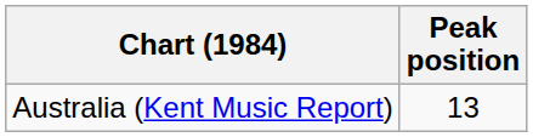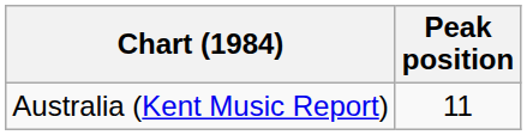Australia (Kent Music Report) | Peak position: 13 -> 11
